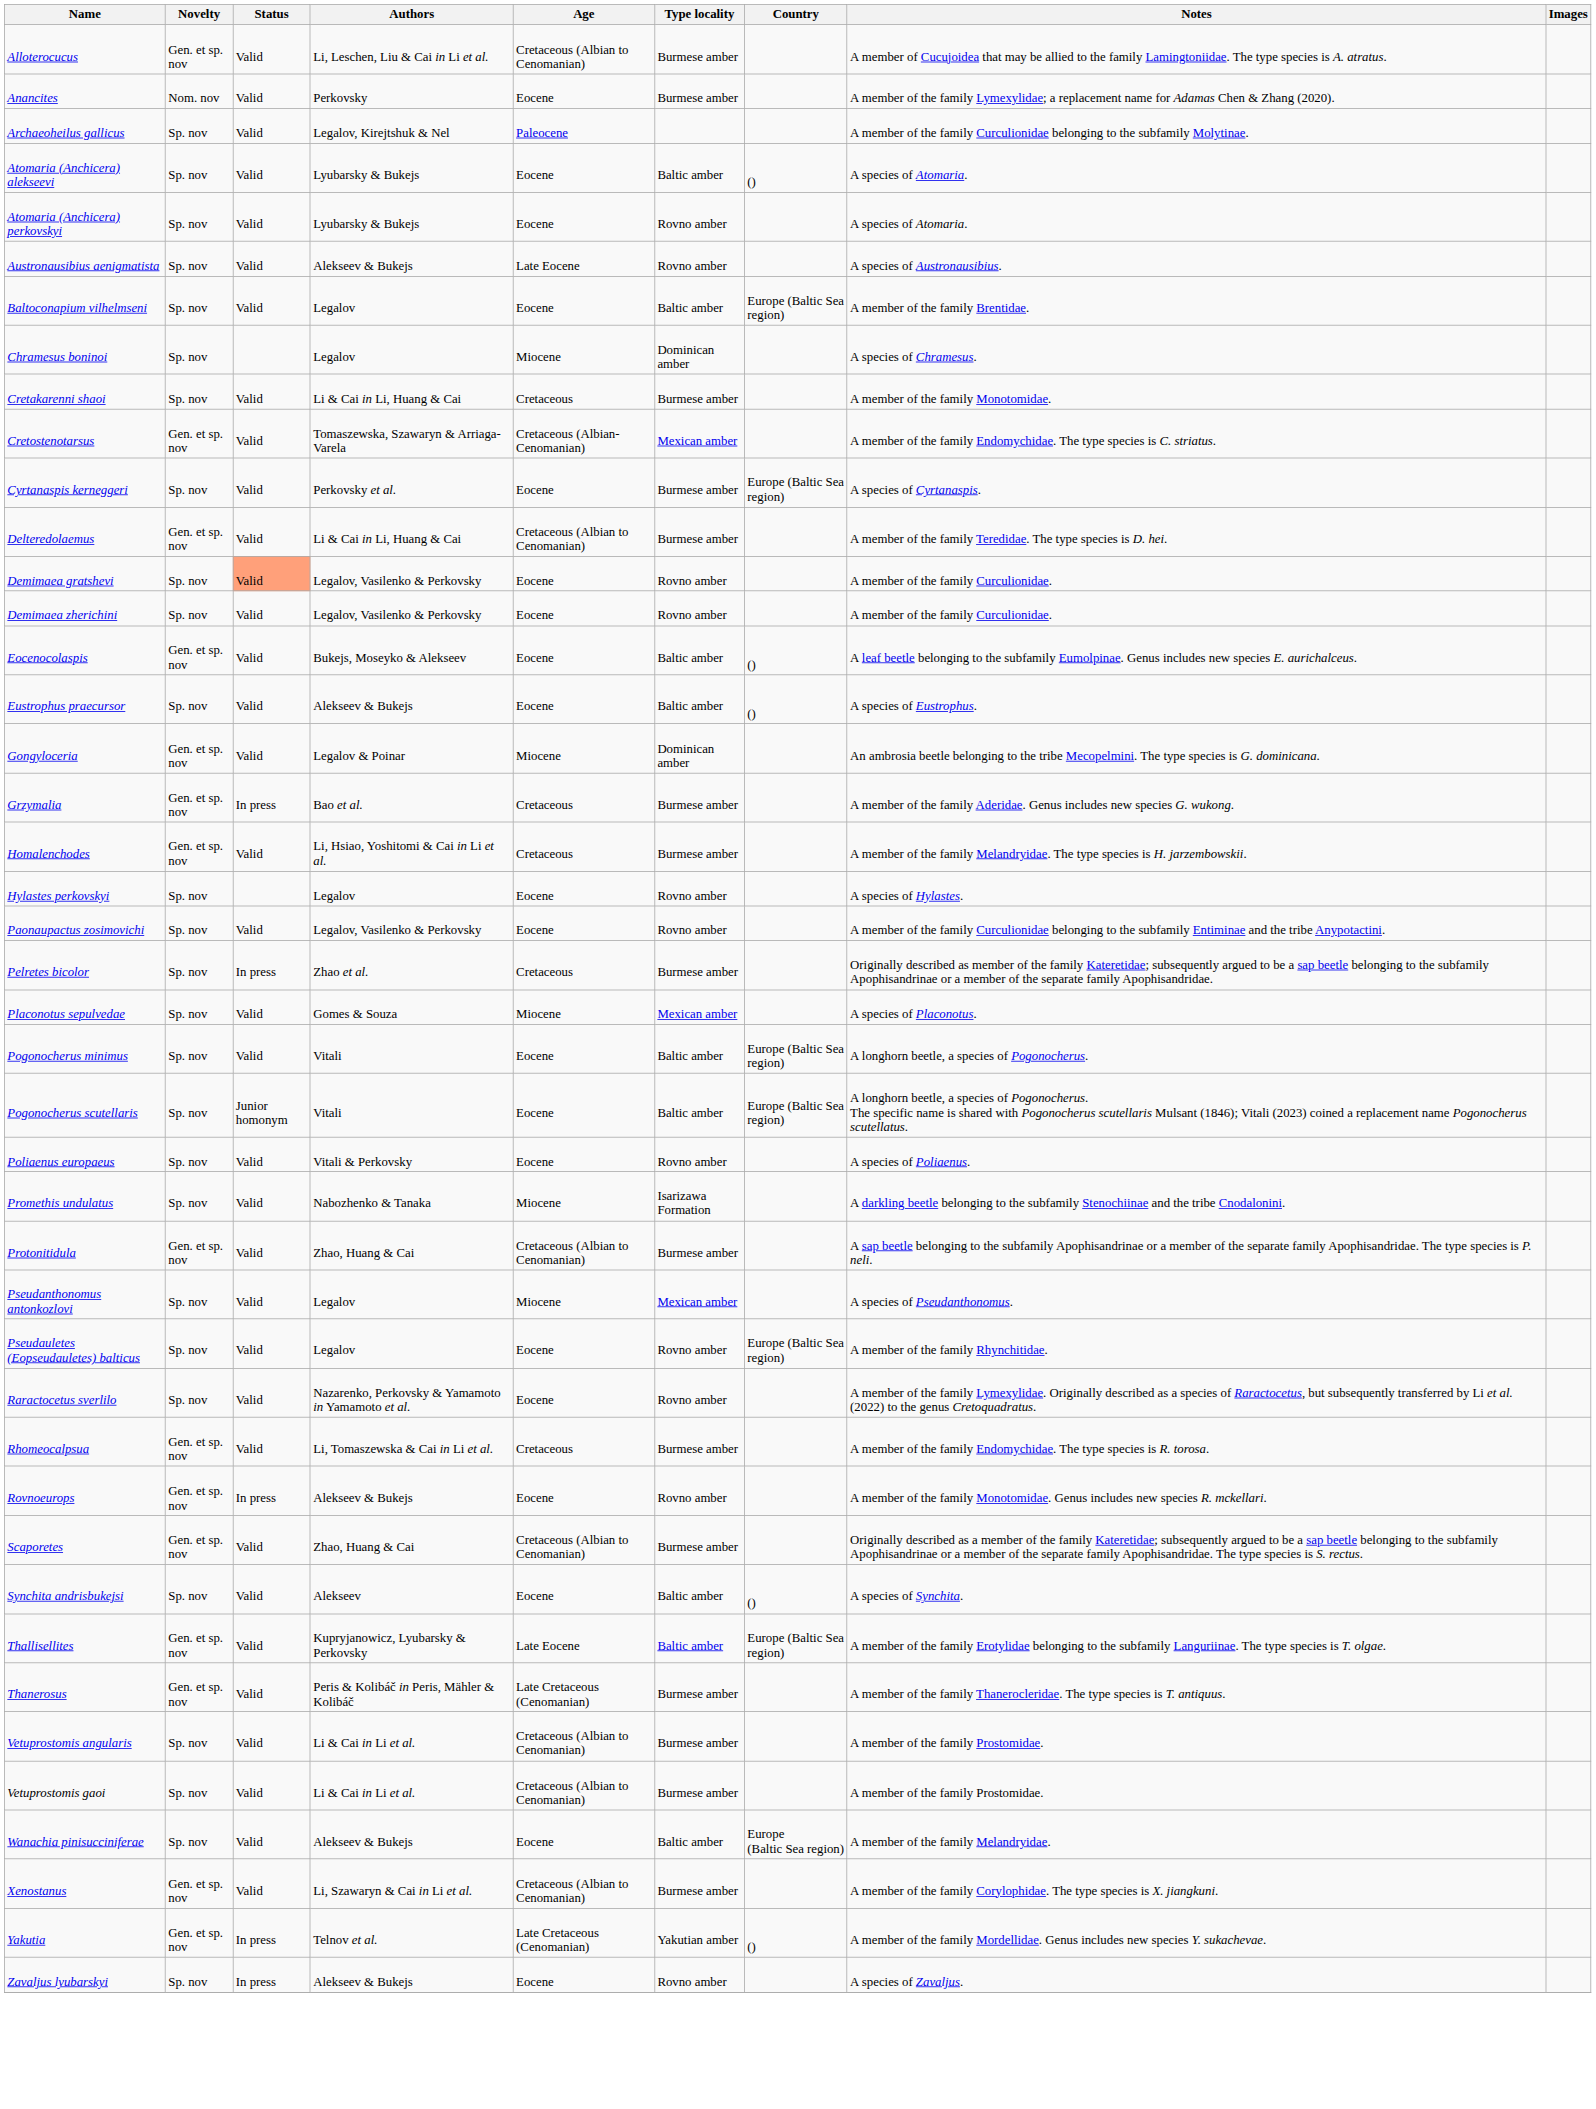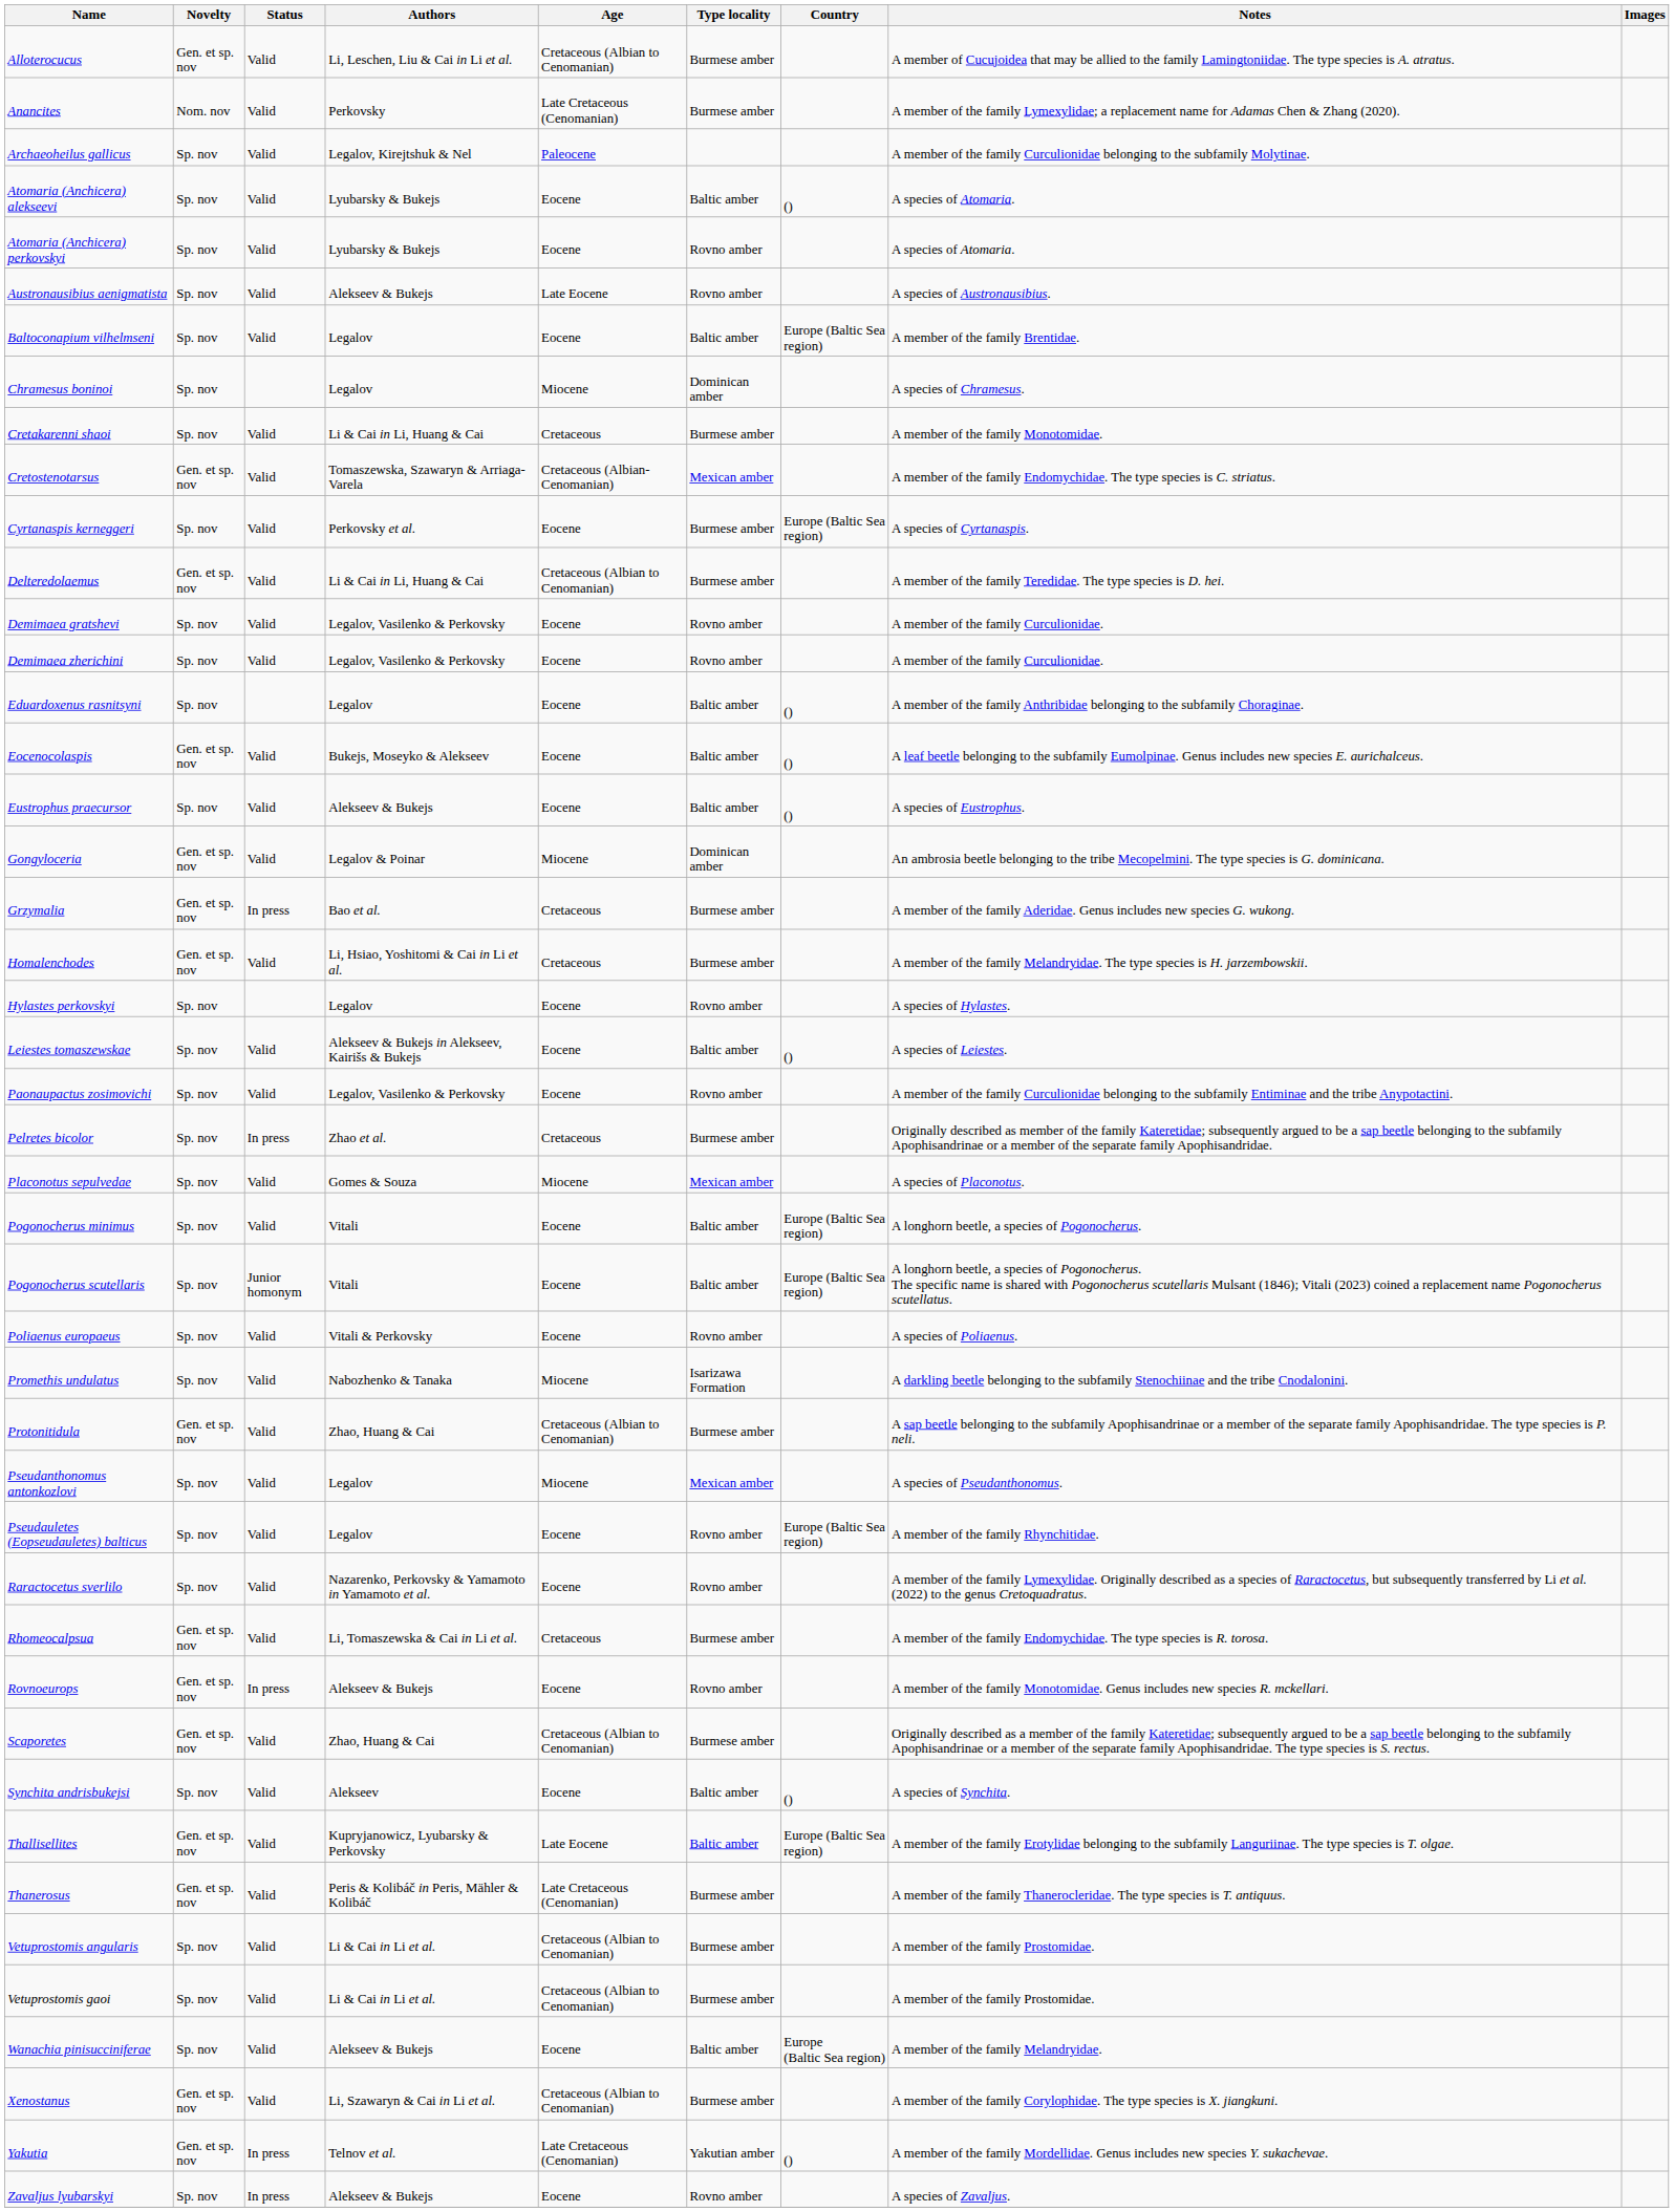Anancites | Age: Eocene -> Late Cretaceous (Cenomanian)
Demimaea gratshevi | Status: lightsalmon background -> no background
+ row: Eduardoxenus rasnitsyni | Sp. nov | Legalov | Eocene | Baltic amber | () | A member of the family Anthribidae belonging to the subfamily Choraginae.
+ row: Leiestes tomaszewskae | Sp. nov | Valid | Alekseev & Bukejs in Alekseev, Kairišs & Bukejs | Eocene | Baltic amber | () | A species of Leiestes.
